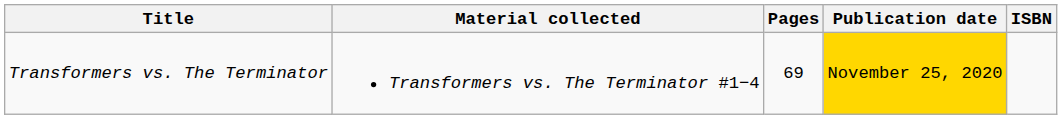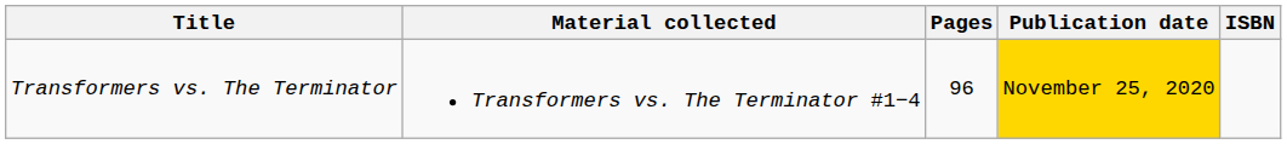Transformers vs. The Terminator | Pages: 69 -> 96
